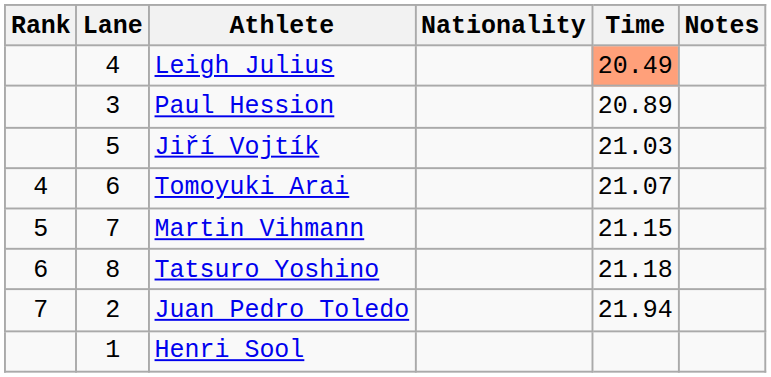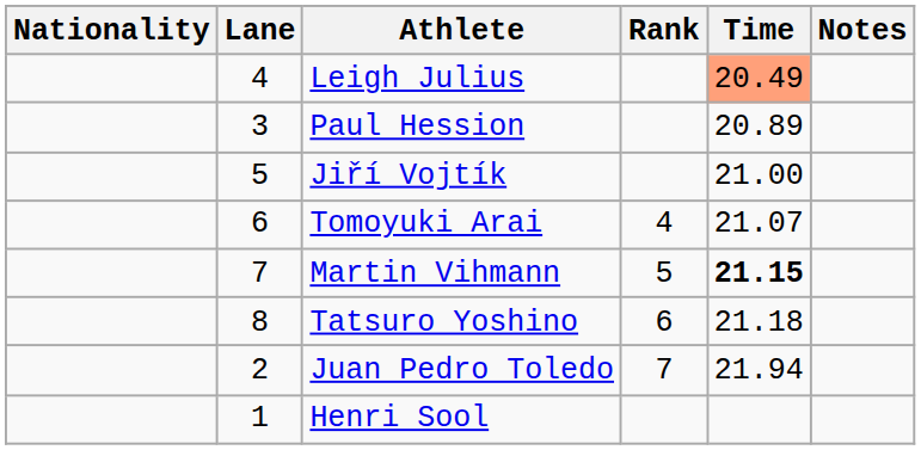columns swapped: Rank <-> Nationality
Jiří Vojtík | Time: 21.03 -> 21.00
Martin Vihmann | Time: normal -> bold
